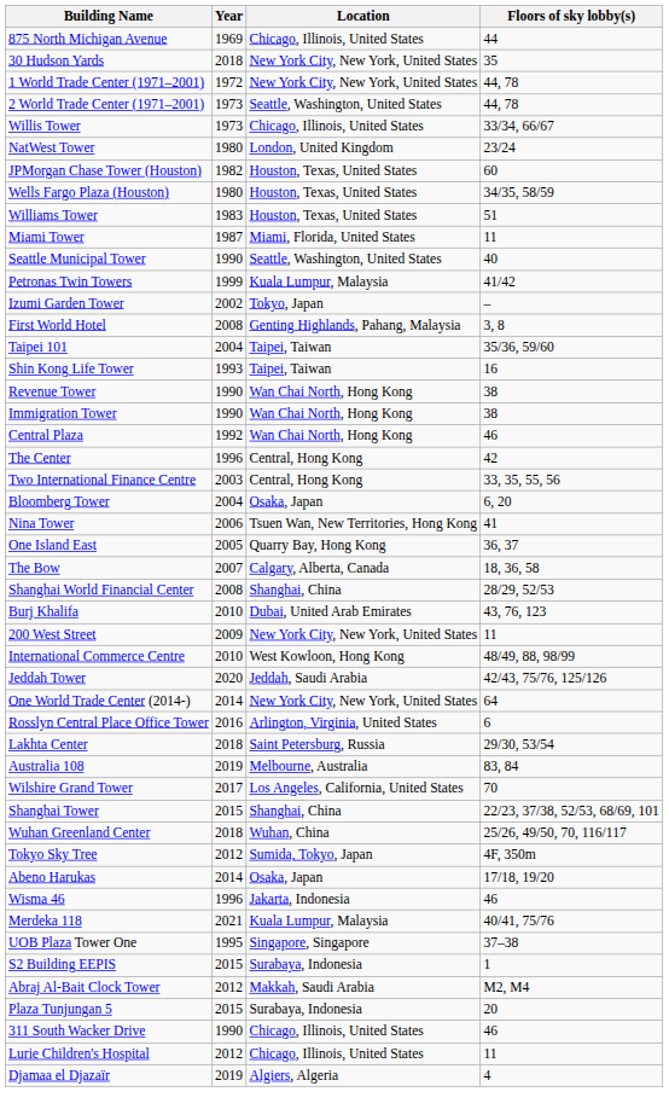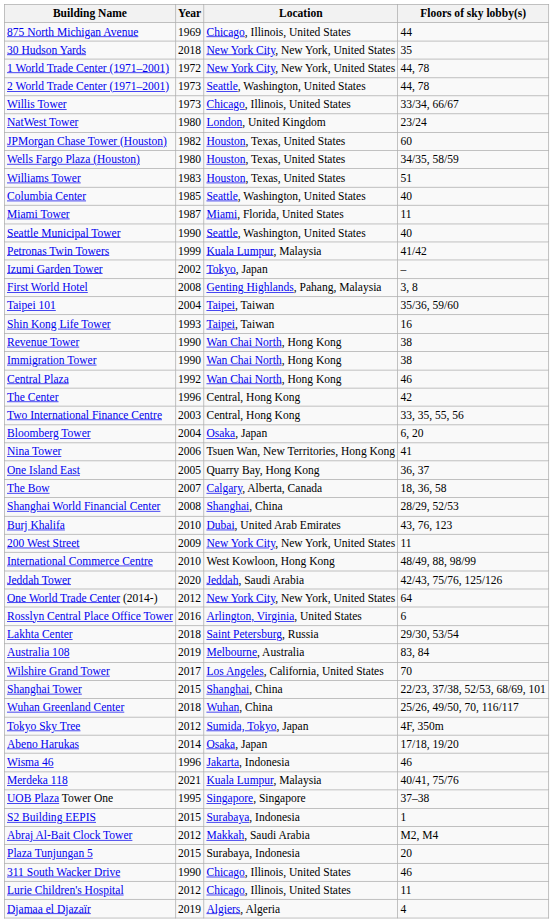+ row: Columbia Center | 1985 | Seattle, Washington, United States | 40
One World Trade Center (2014-) | Year: 2014 -> 2012
